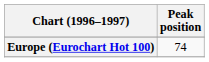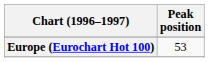Europe (Eurochart Hot 100) | Peak position: 74 -> 53
